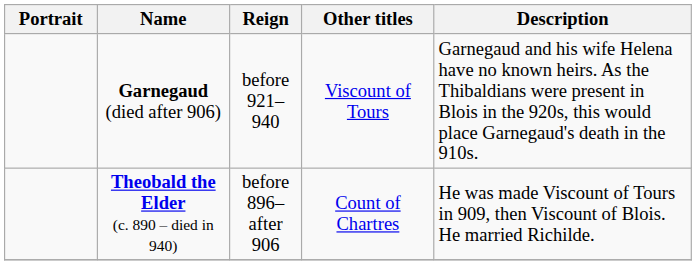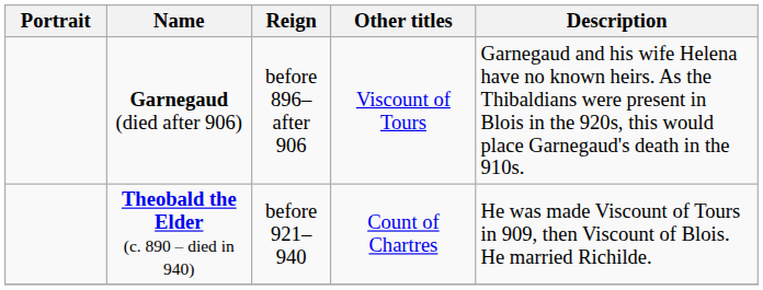Garnegaud (died after 906) | Reign: before 921–940 -> before 896– after 906
Theobald the Elder (c. 890 – died in 940) | Reign: before 896– after 906 -> before 921–940
